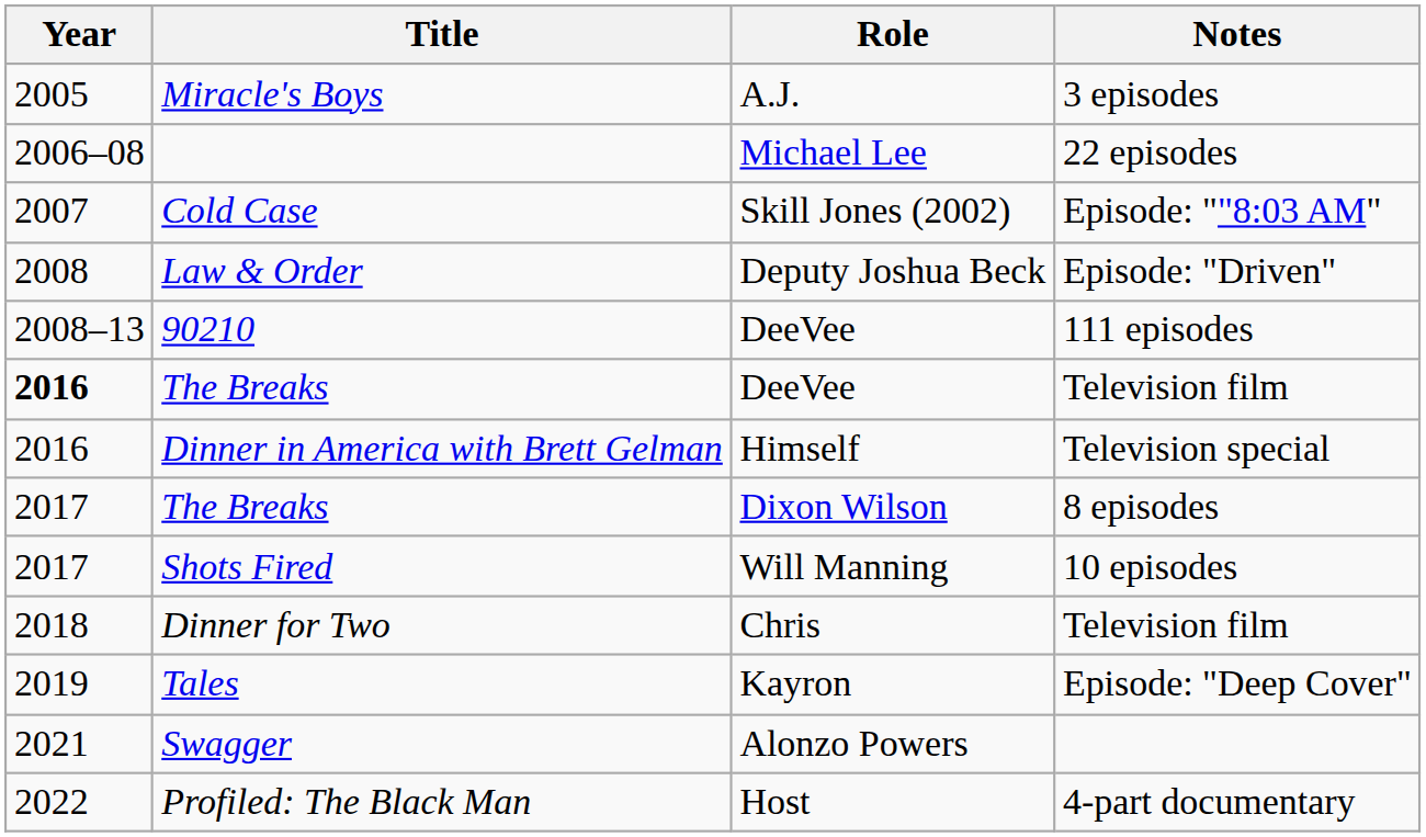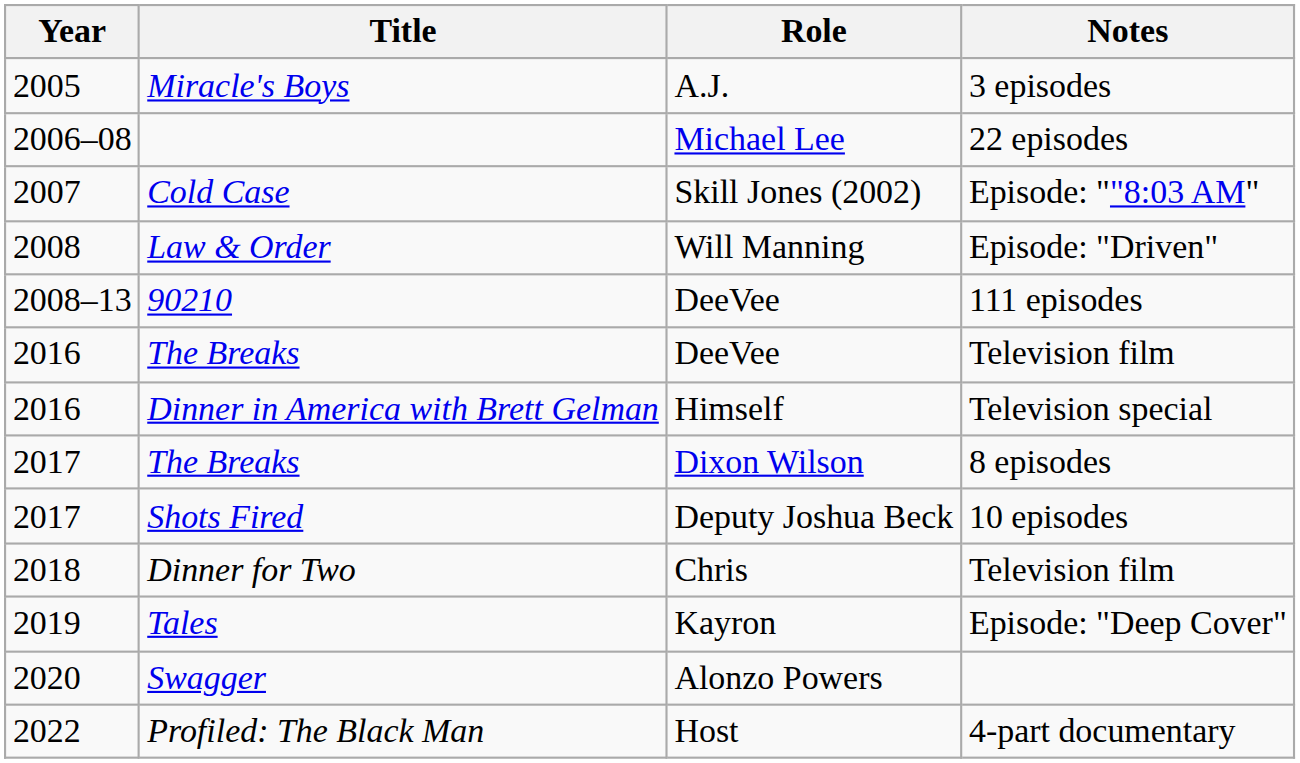Law & Order | Role: Deputy Joshua Beck -> Will Manning
The Breaks / Television film | Year: bold -> normal
Shots Fired | Role: Will Manning -> Deputy Joshua Beck
Swagger | Year: 2021 -> 2020
